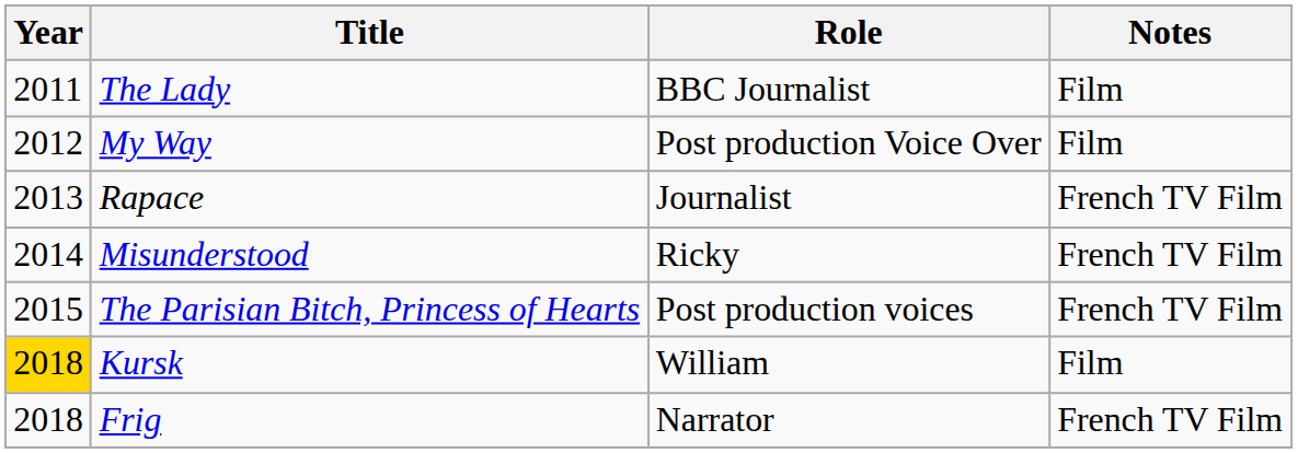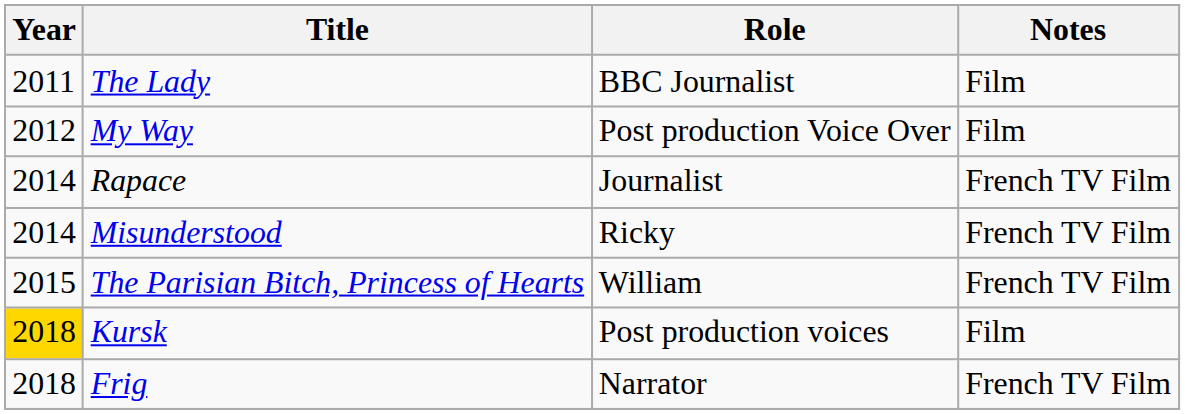Rapace | Year: 2013 -> 2014
The Parisian Bitch, Princess of Hearts | Role: Post production voices -> William
Kursk | Role: William -> Post production voices
